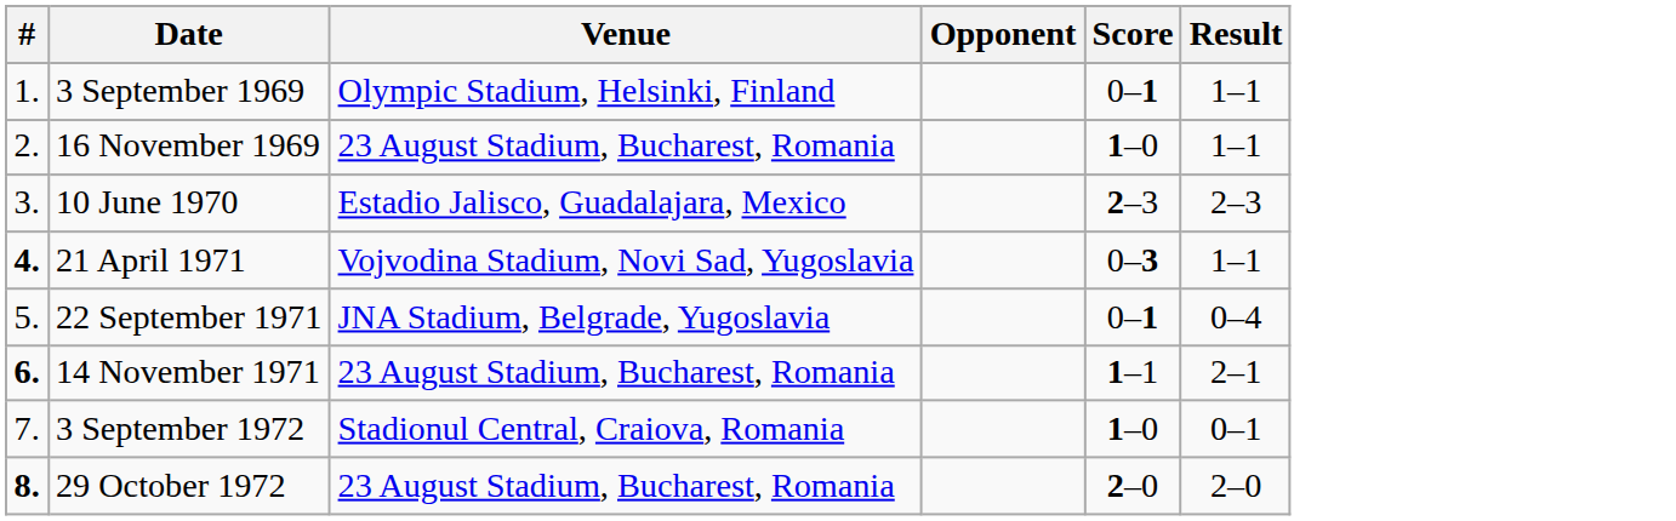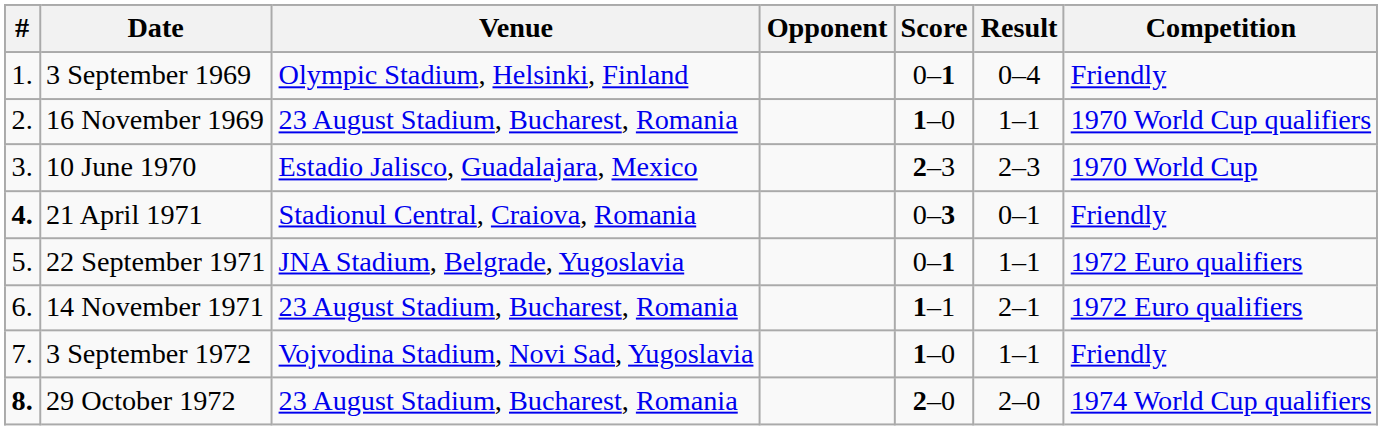+ column: Competition | Friendly | 1970 World Cup qualifiers | 1970 World Cup | Friendly | 1972 Euro qualifiers | 1972 Euro qualifiers | Friendly | 1974 World Cup qualifiers
3 September 1969 | Result: 1–1 -> 0–4
21 April 1971 | Venue: Vojvodina Stadium, Novi Sad, Yugoslavia -> Stadionul Central, Craiova, Romania
21 April 1971 | Result: 1–1 -> 0–1
22 September 1971 | Result: 0–4 -> 1–1
14 November 1971 | #: bold -> normal
3 September 1972 | Venue: Stadionul Central, Craiova, Romania -> Vojvodina Stadium, Novi Sad, Yugoslavia
3 September 1972 | Result: 0–1 -> 1–1
